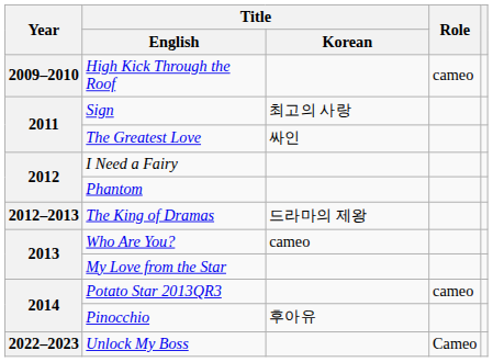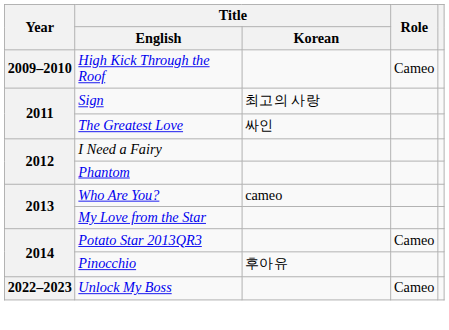High Kick Through the Roof | Role: cameo -> Cameo
- row: 2012–2013 | The King of Dramas | 드라마의 제왕
Potato Star 2013QR3 | Role: cameo -> Cameo
